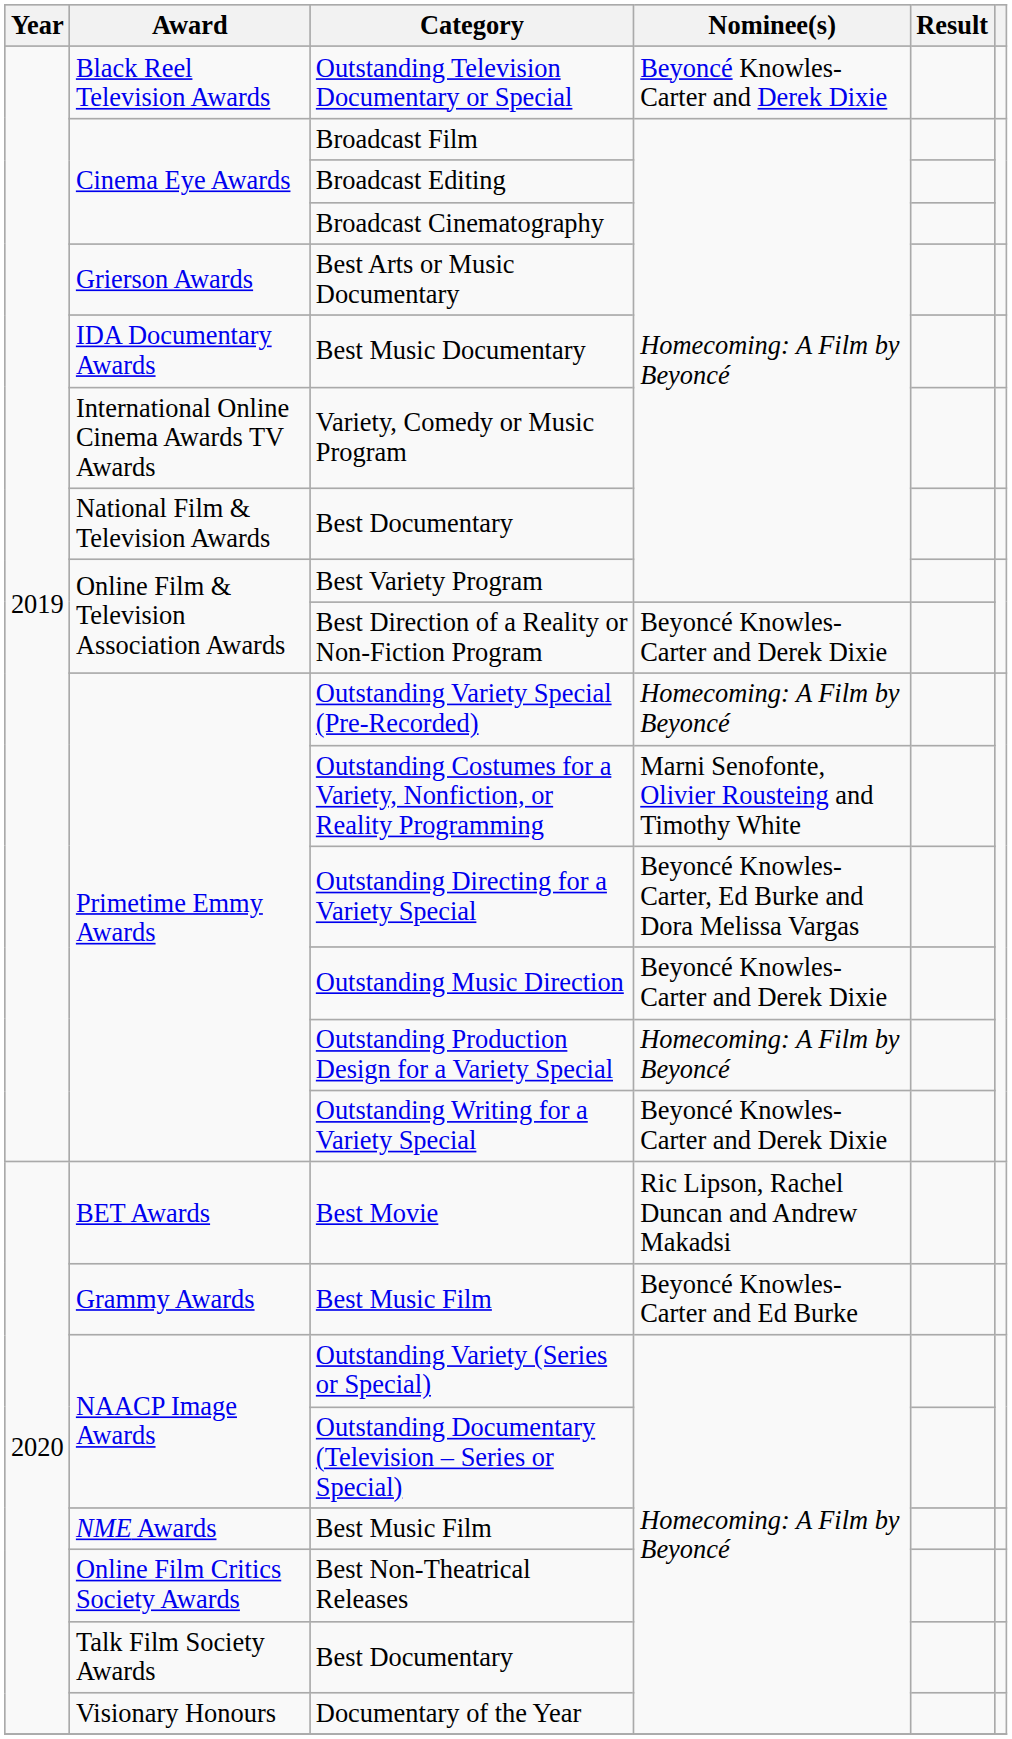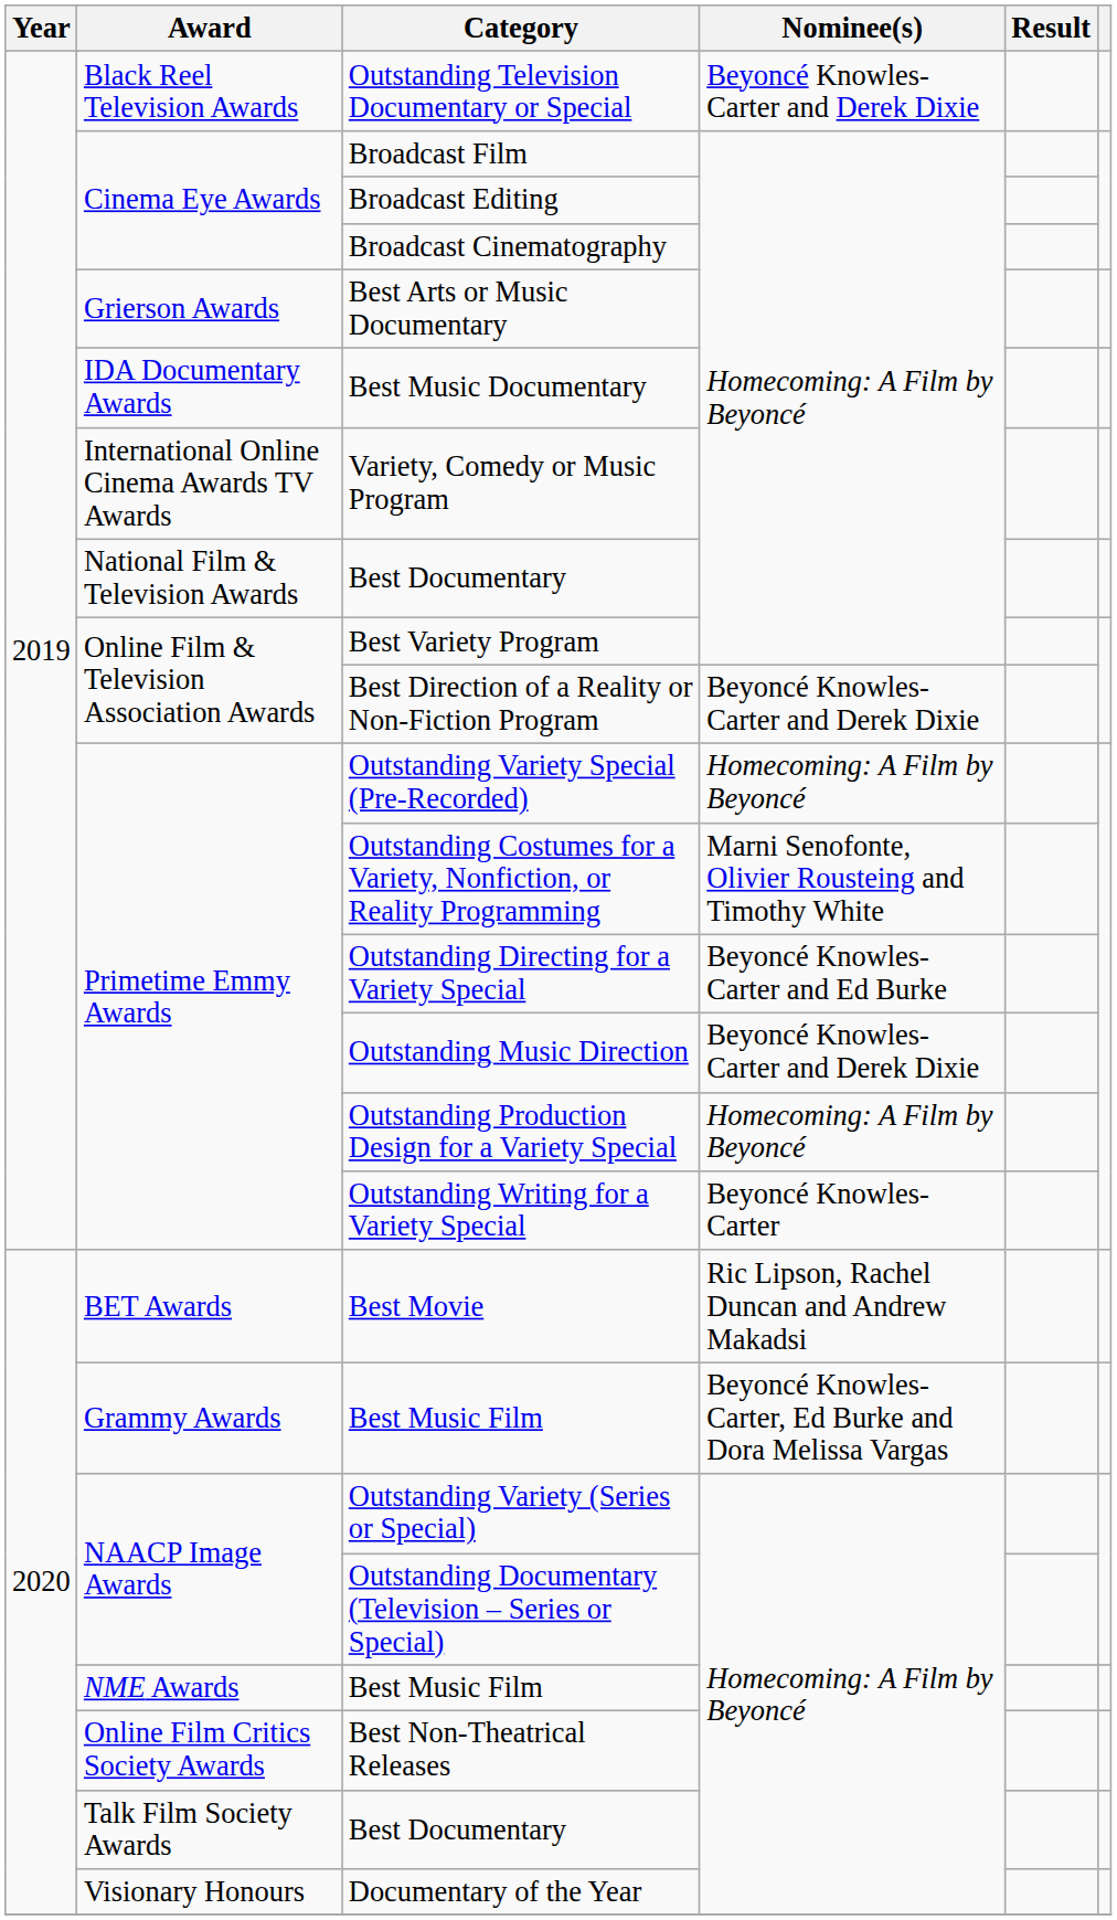Outstanding Directing for a Variety Special | Nominee(s): Beyoncé Knowles-Carter, Ed Burke and Dora Melissa Vargas -> Beyoncé Knowles-Carter and Ed Burke
Outstanding Writing for a Variety Special | Nominee(s): Beyoncé Knowles-Carter and Derek Dixie -> Beyoncé Knowles-Carter
Grammy Awards / Best Music Film | Nominee(s): Beyoncé Knowles-Carter and Ed Burke -> Beyoncé Knowles-Carter, Ed Burke and Dora Melissa Vargas
